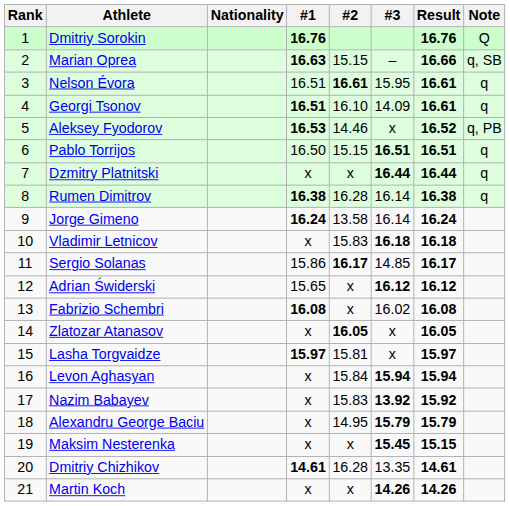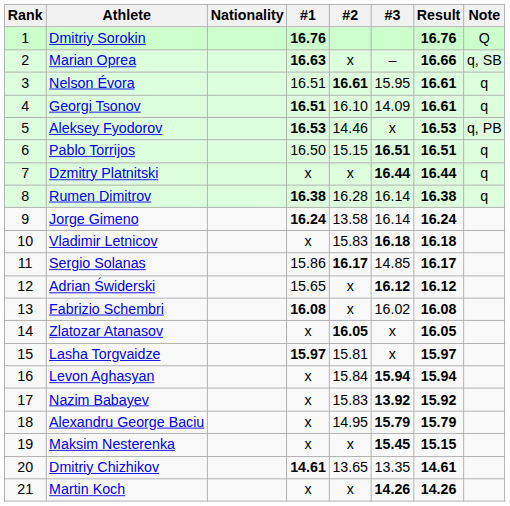Marian Oprea | #2: 15.15 -> x
Aleksey Fyodorov | Result: 16.52 -> 16.53
Dmitriy Chizhikov | #2: 16.28 -> 13.65
